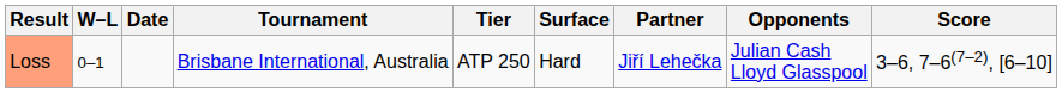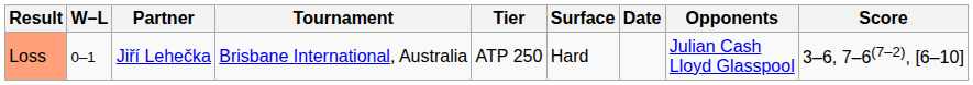columns swapped: Date <-> Partner
